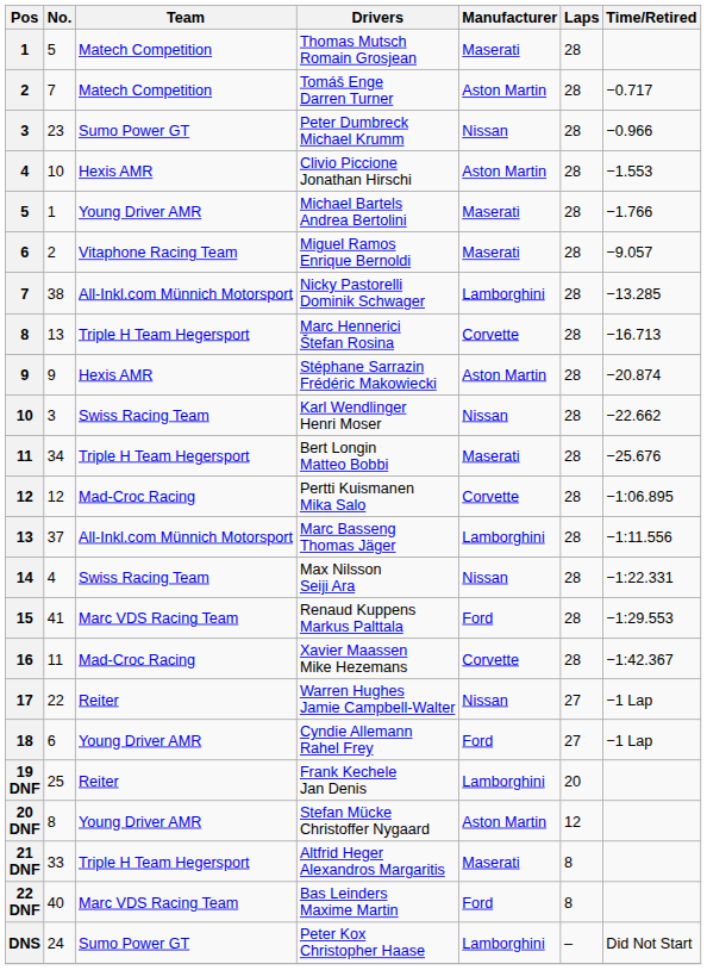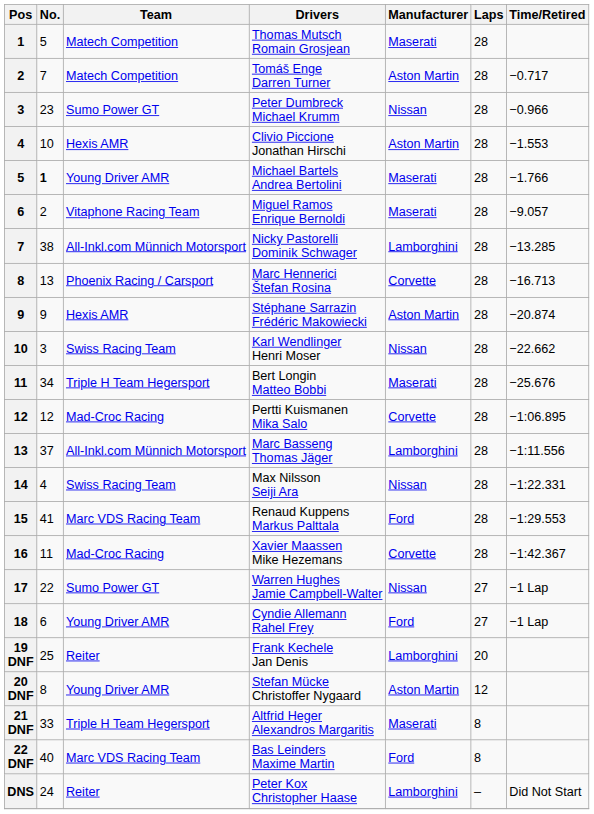Michael Bartels Andrea Bertolini | No.: normal -> bold
Marc Hennerici Štefan Rosina | Team: Triple H Team Hegersport -> Phoenix Racing / Carsport
Warren Hughes Jamie Campbell-Walter | Team: Reiter -> Sumo Power GT
Peter Kox Christopher Haase | Team: Sumo Power GT -> Reiter
